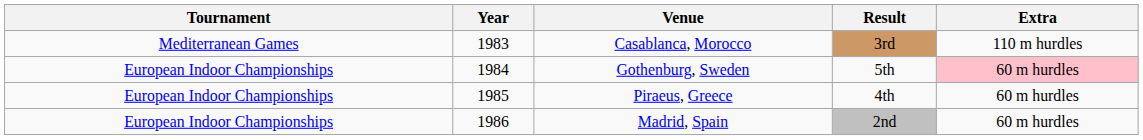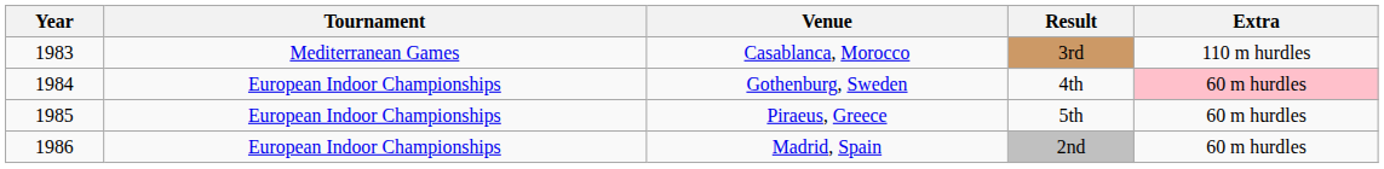columns swapped: Year <-> Tournament
Gothenburg, Sweden | Result: 5th -> 4th
Piraeus, Greece | Result: 4th -> 5th
